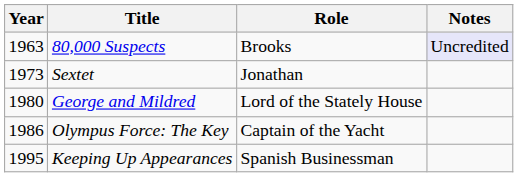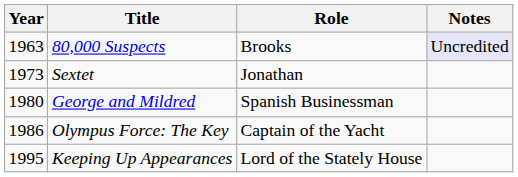George and Mildred | Role: Lord of the Stately House -> Spanish Businessman
Keeping Up Appearances | Role: Spanish Businessman -> Lord of the Stately House
